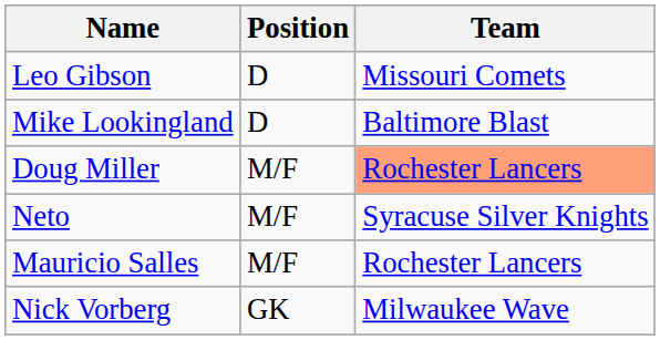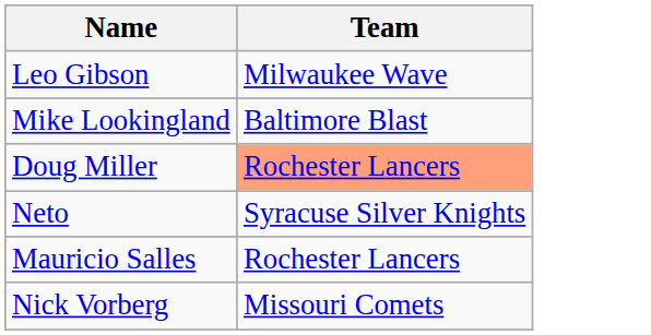- column: Position | D | D | M/F | M/F | M/F | GK
Leo Gibson | Team: Missouri Comets -> Milwaukee Wave
Nick Vorberg | Team: Milwaukee Wave -> Missouri Comets
